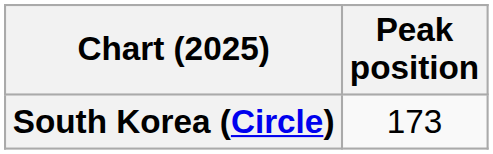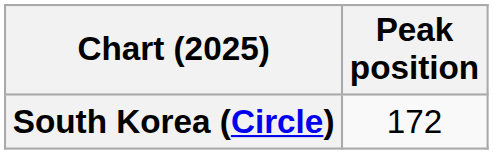South Korea (Circle) | Peak position: 173 -> 172
